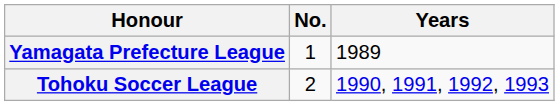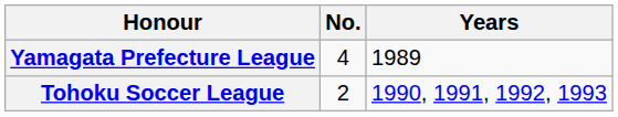Yamagata Prefecture League | No.: 1 -> 4
